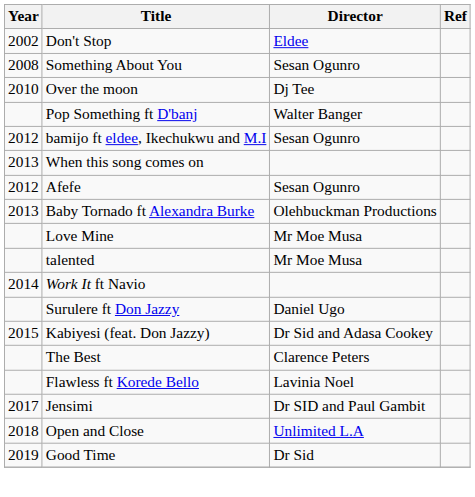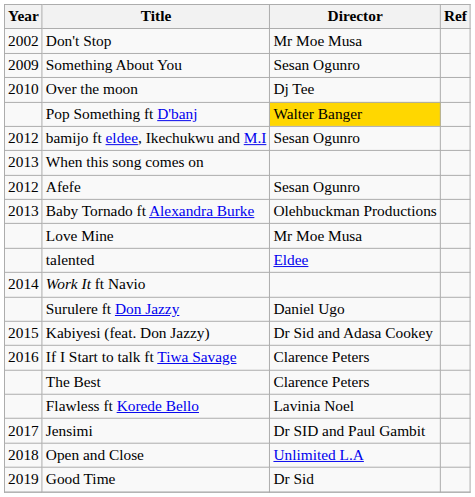Don't Stop | Director: Eldee -> Mr Moe Musa
Something About You | Year: 2008 -> 2009
Pop Something ft D'banj | Director: no background -> gold background
talented | Director: Mr Moe Musa -> Eldee
+ row: 2016 | If I Start to talk ft Tiwa Savage | Clarence Peters
